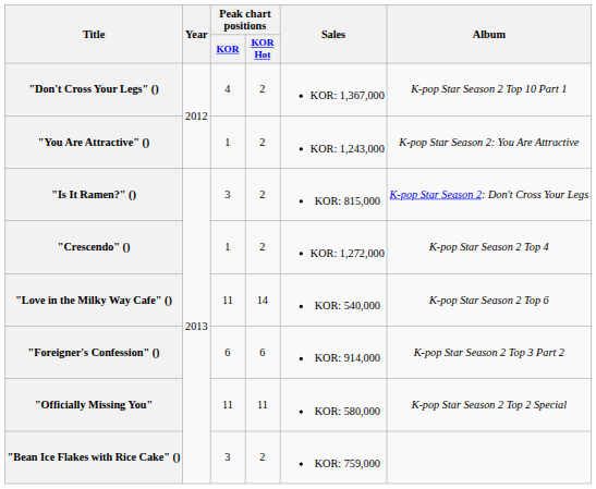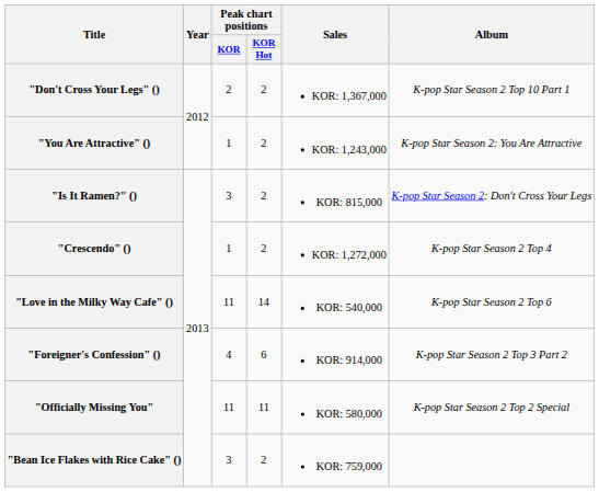"Don't Cross Your Legs" () | Peak chart positions / KOR: 4 -> 2
"Foreigner's Confession" () | Peak chart positions / KOR: 6 -> 4
